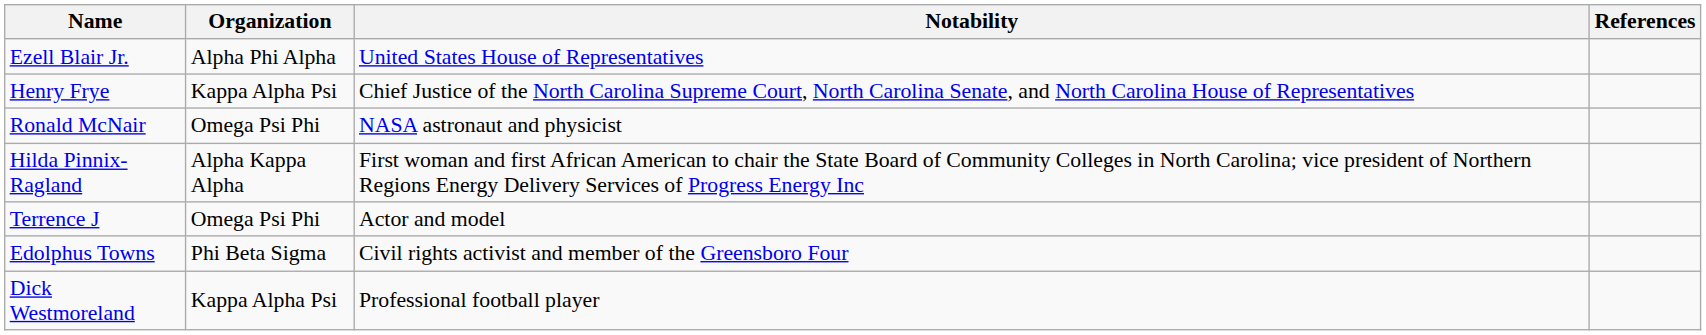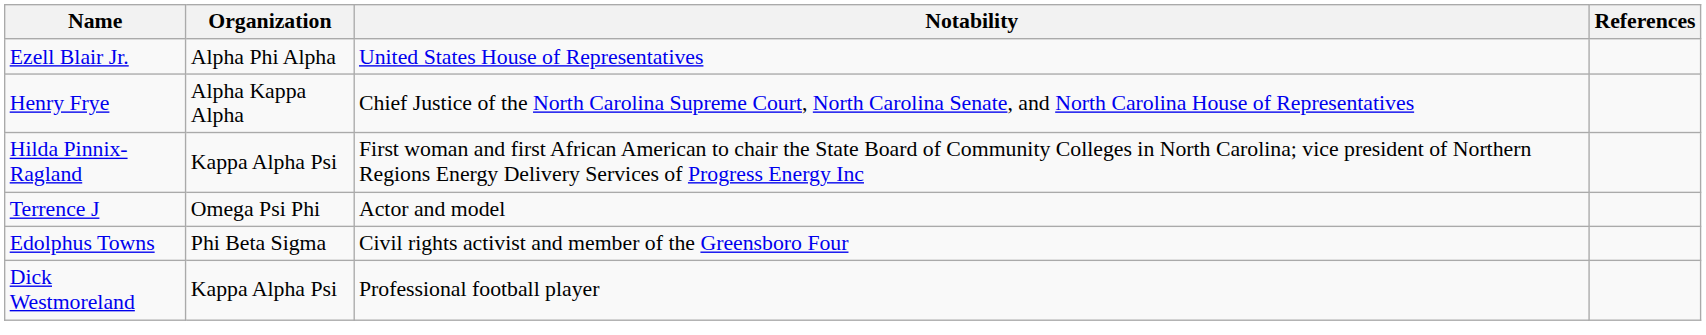Henry Frye | Organization: Kappa Alpha Psi -> Alpha Kappa Alpha
- row: Ronald McNair | Omega Psi Phi | NASA astronaut and physicist
Hilda Pinnix-Ragland | Organization: Alpha Kappa Alpha -> Kappa Alpha Psi
